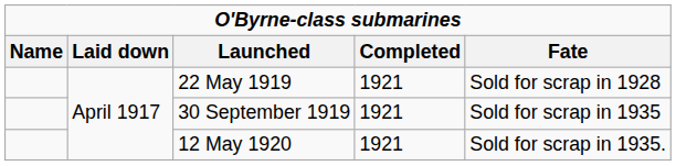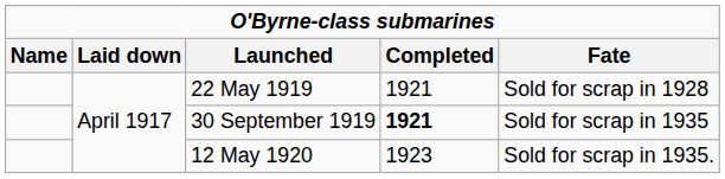30 September 1919 | column 4: normal -> bold
12 May 1920 | column 4: 1921 -> 1923
